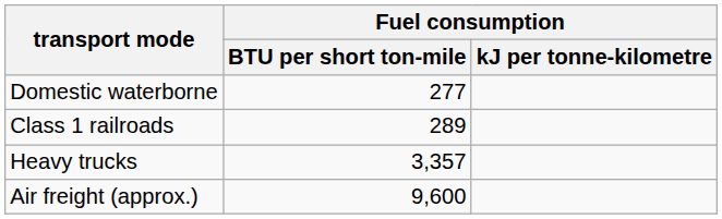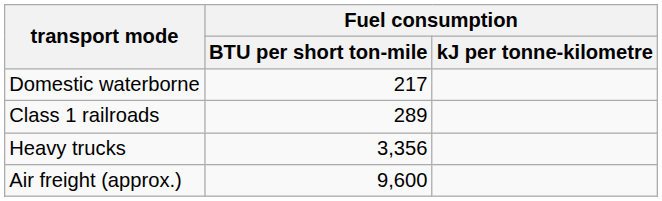Domestic waterborne | Fuel consumption / BTU per short ton-mile: 277 -> 217
Heavy trucks | Fuel consumption / BTU per short ton-mile: 3,357 -> 3,356
